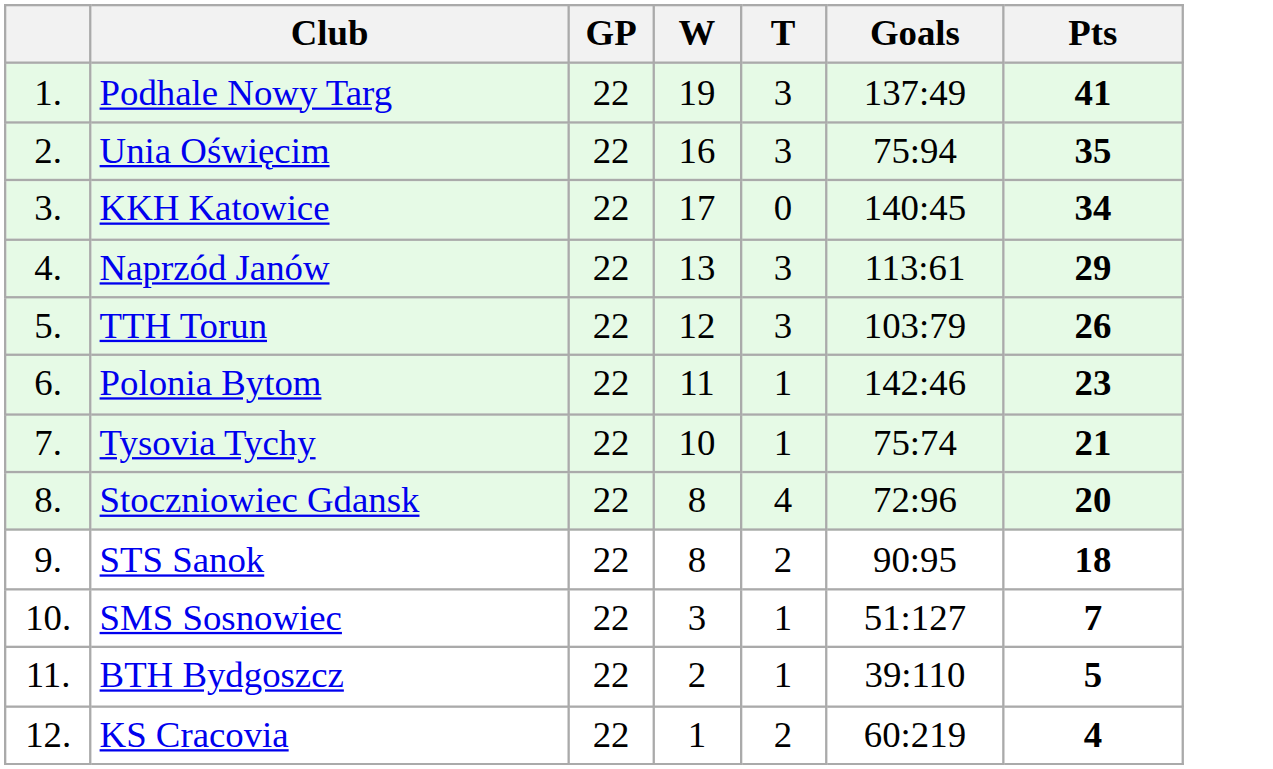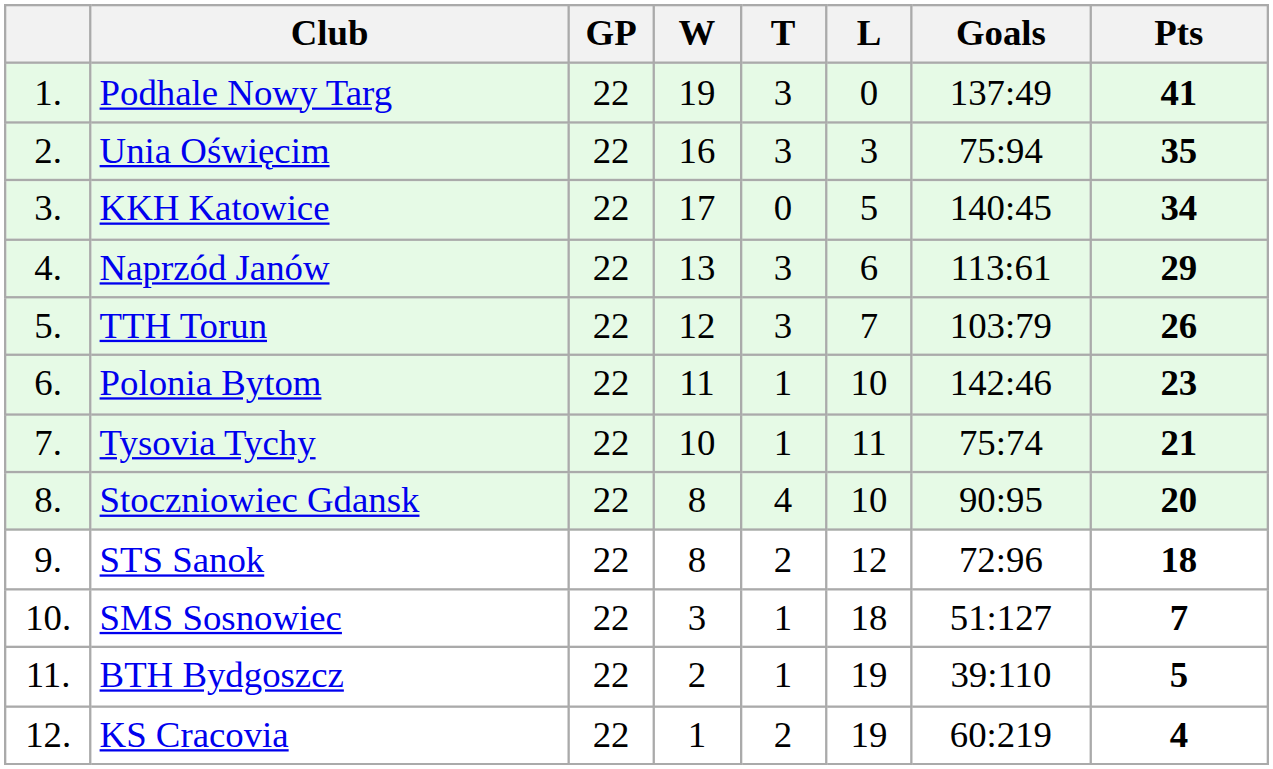+ column: L | 0 | 3 | 5 | 6 | 7 | 10 | 11 | 10 | 12 | 18 | 19 | 19
Stoczniowiec Gdansk | Goals: 72:96 -> 90:95
STS Sanok | Goals: 90:95 -> 72:96
